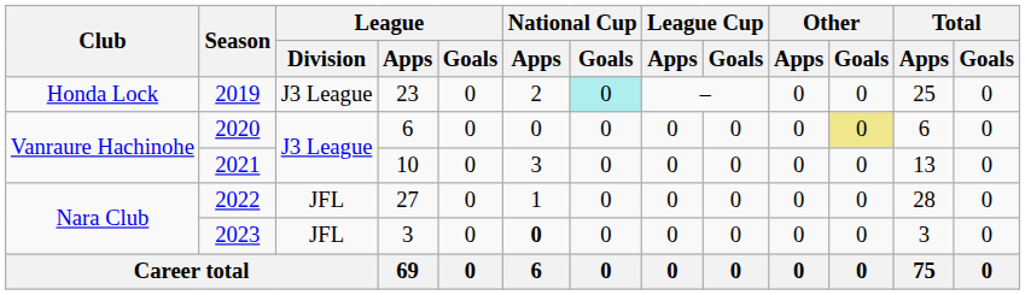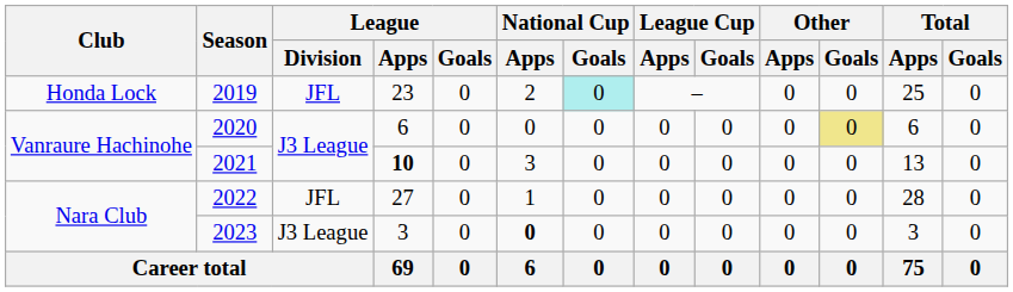2019 | League / Division: J3 League -> JFL
2021 | League / Apps: normal -> bold
2023 | League / Division: JFL -> J3 League
